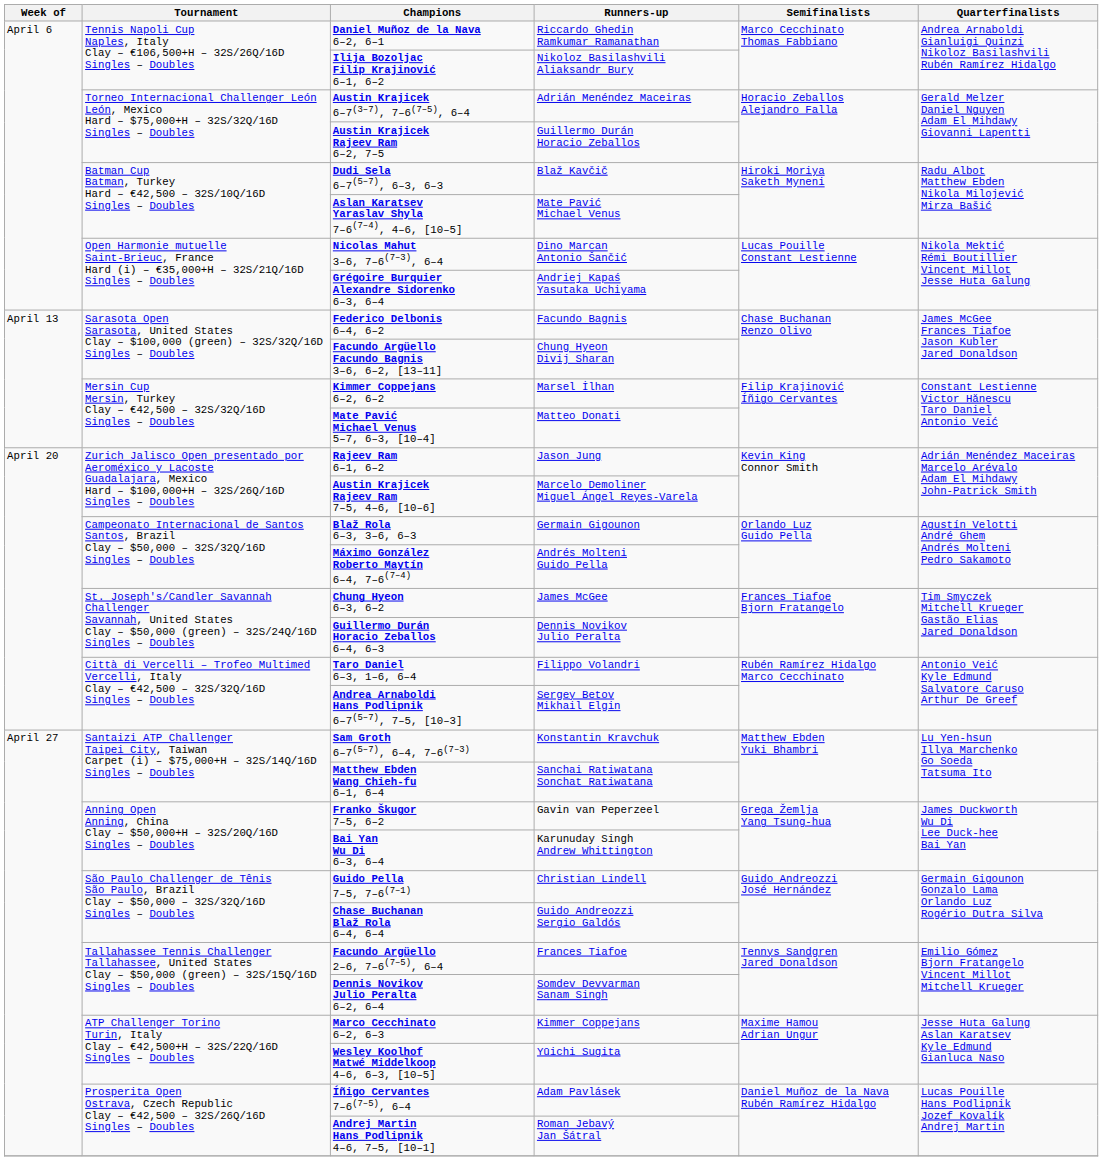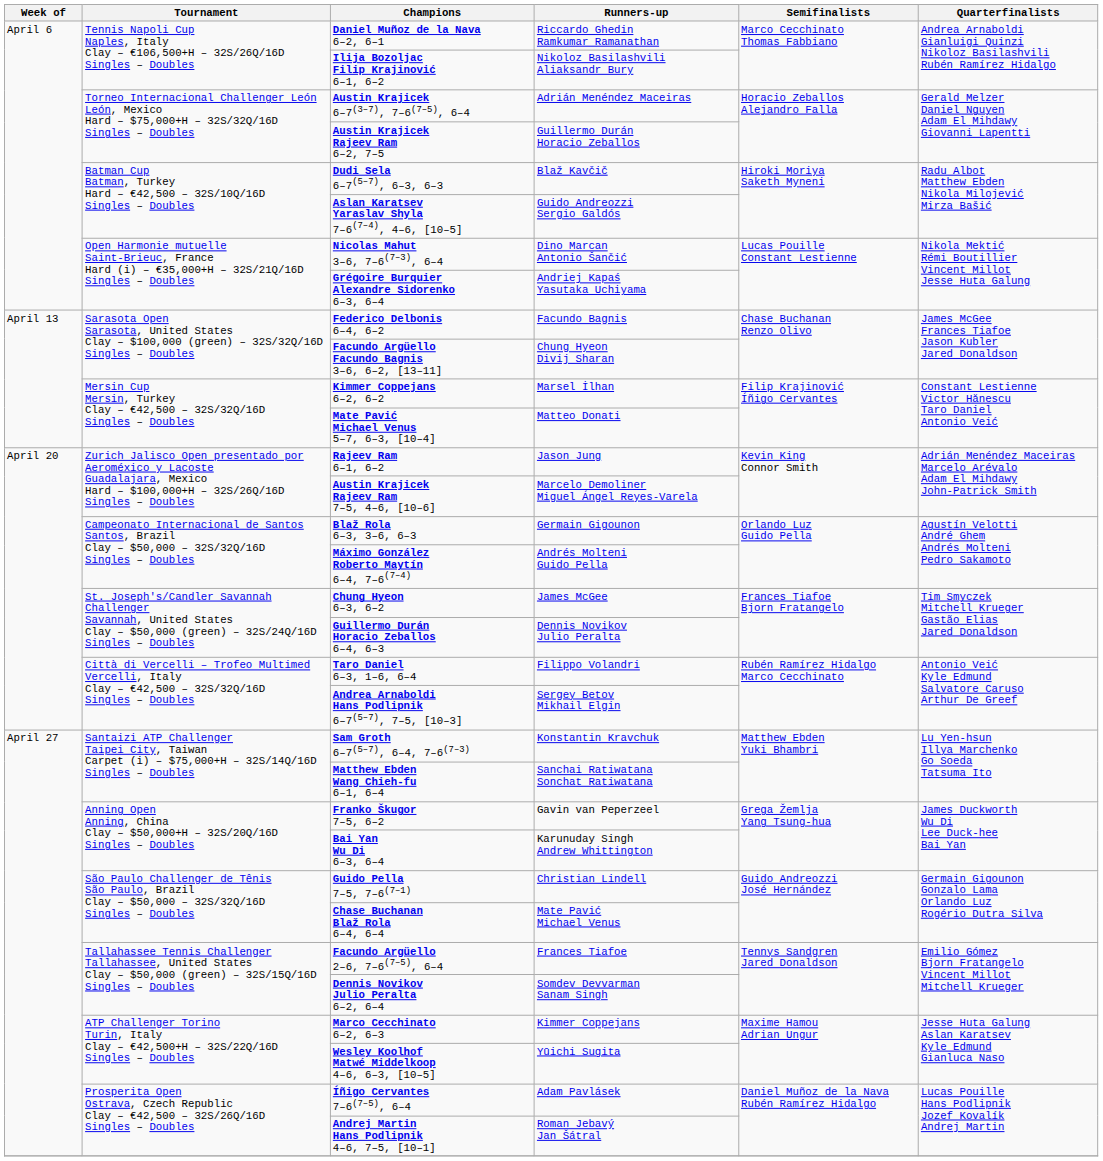Aslan Karatsev Yaraslav Shyla 7–6(7–4), 4–6, [10–5] | Runners-up: Mate Pavić Michael Venus -> Guido Andreozzi Sergio Galdós
Chase Buchanan Blaž Rola 6–4, 6–4 | Runners-up: Guido Andreozzi Sergio Galdós -> Mate Pavić Michael Venus
